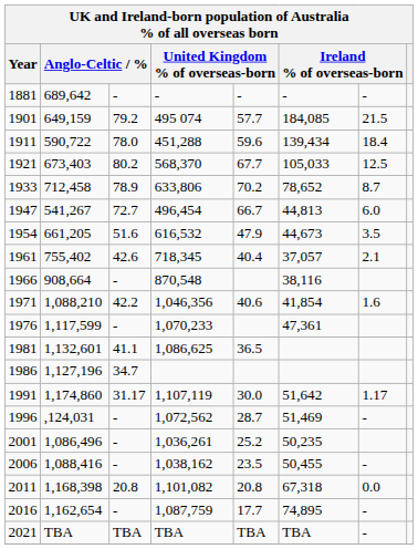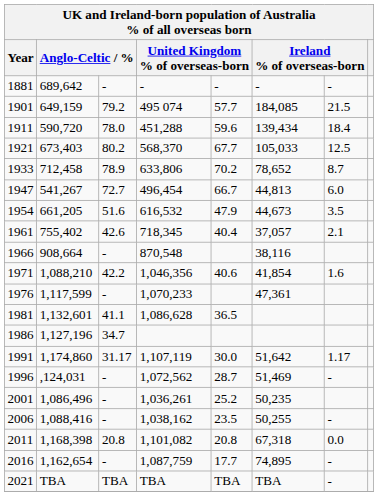1911 | column 2: 590,722 -> 590,720
1981 | column 4: 1,086,625 -> 1,086,628
2006 | column 6: 50,455 -> 50,255
